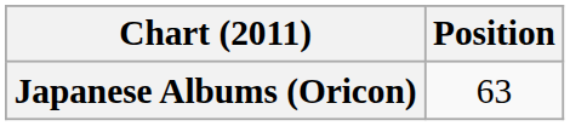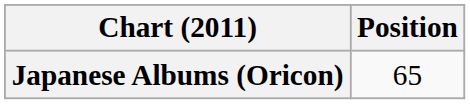Japanese Albums (Oricon) | Position: 63 -> 65
